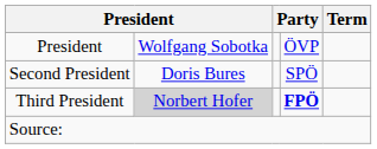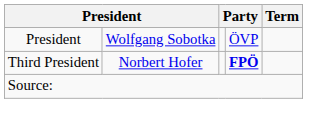- row: Second President | Doris Bures | SPÖ
Third President | column 2: lightgrey background -> no background
